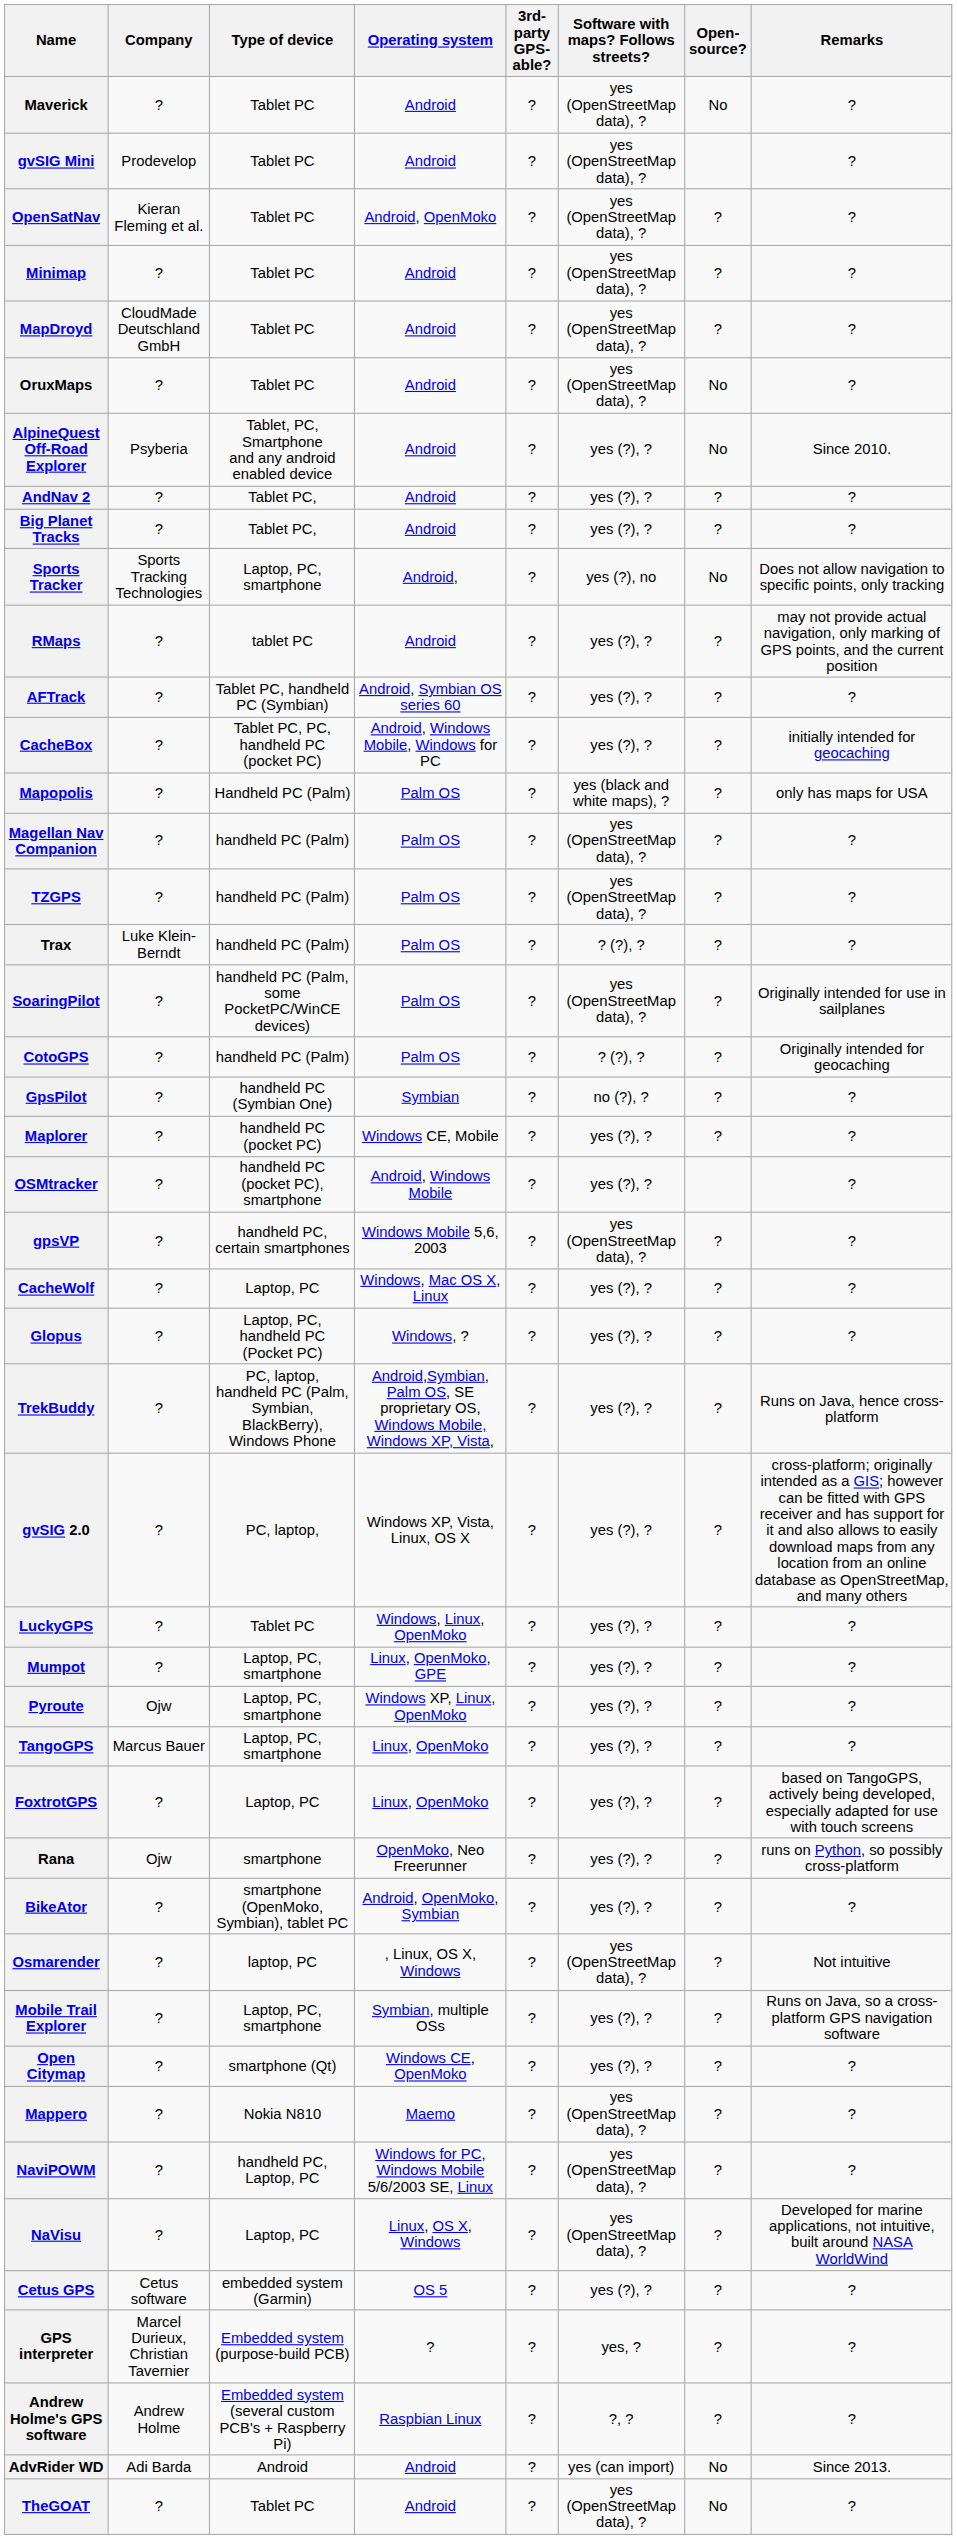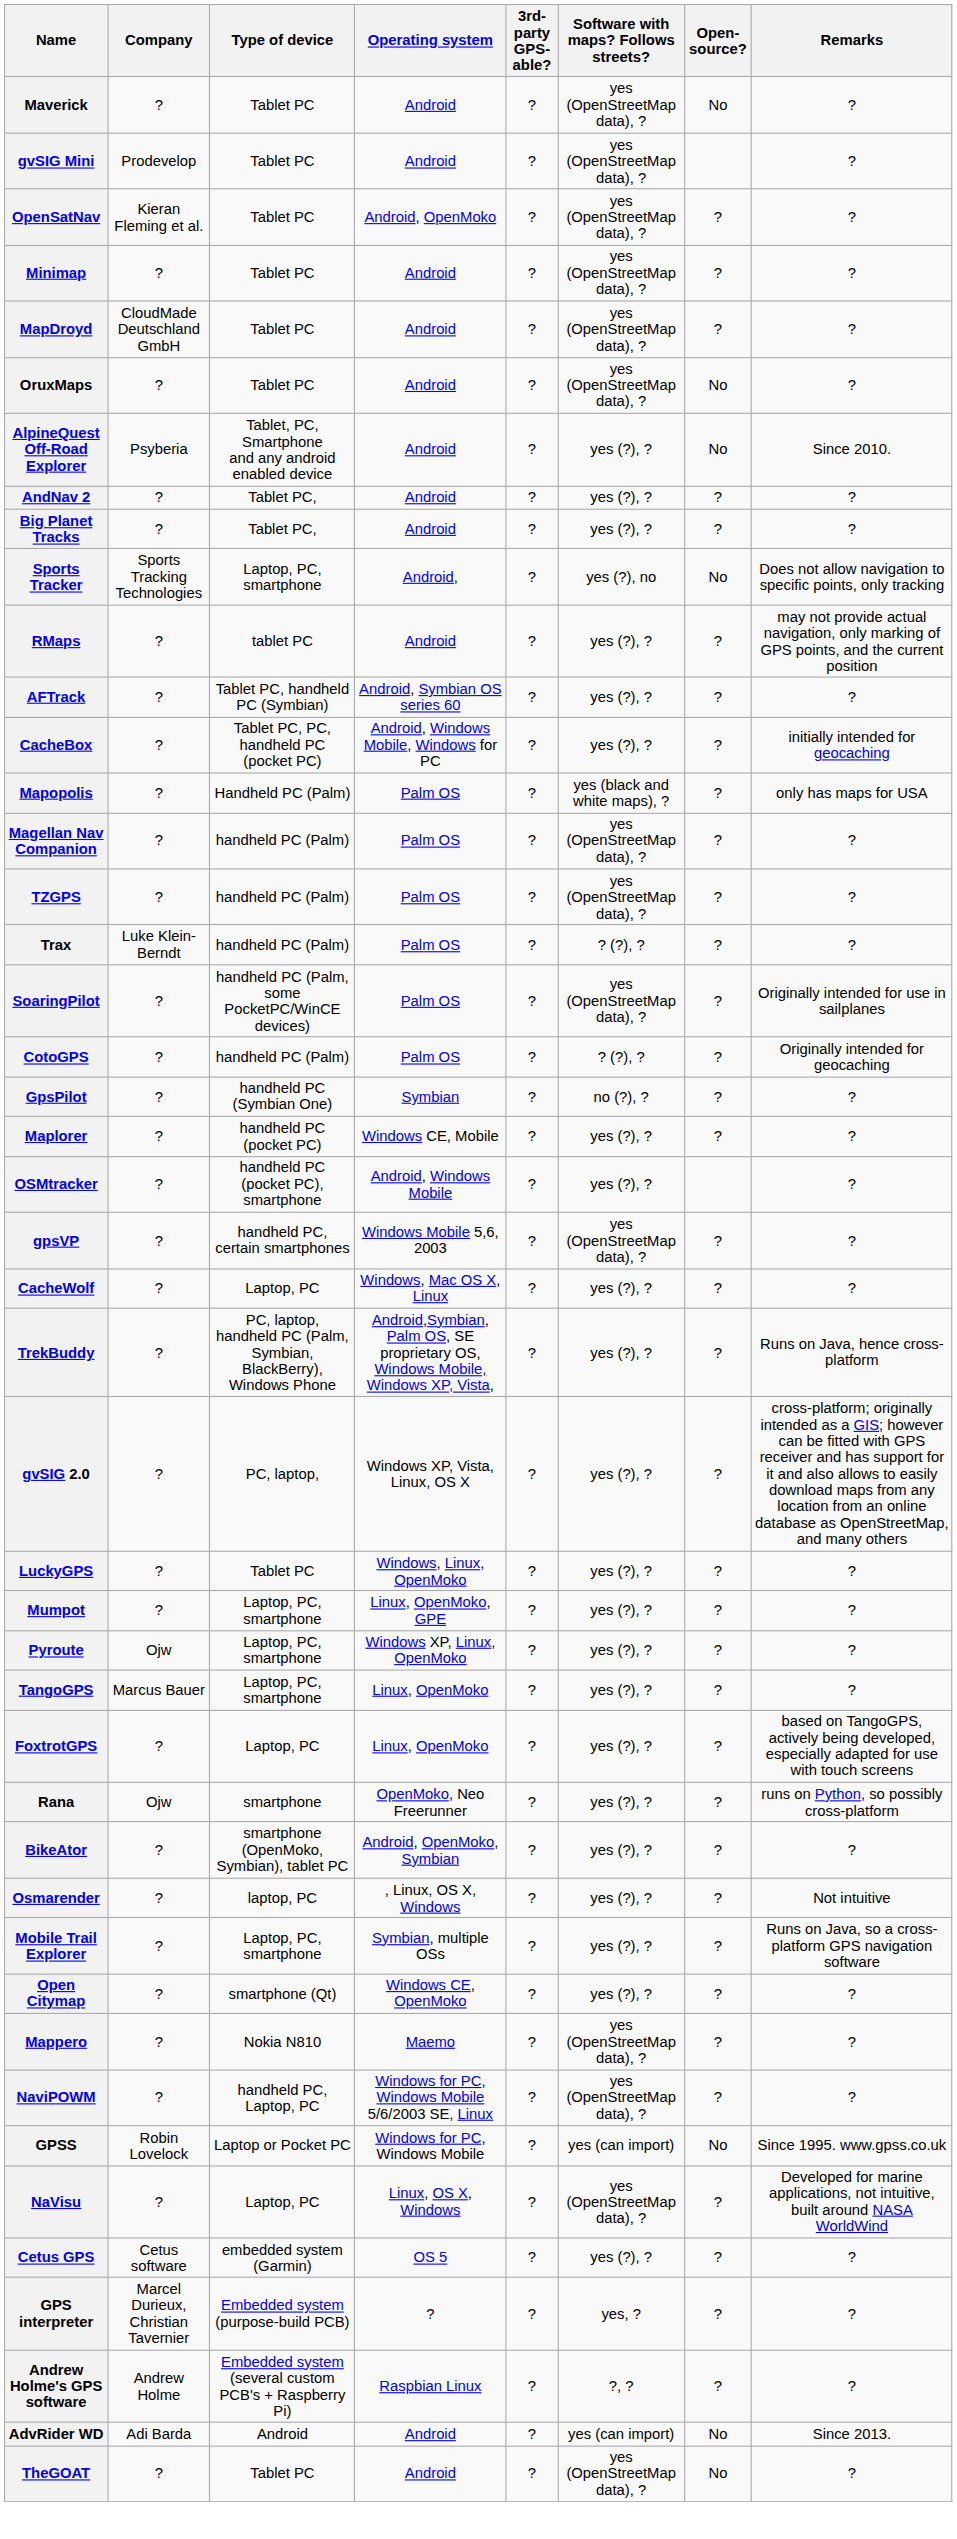- row: Glopus | ? | Laptop, PC, handheld PC (Pocket PC) | Windows, ? | ? | yes (?), ? | ? | ?
Osmarender | Software with maps? Follows streets?: yes (OpenStreetMap data), ? -> yes (?), ?
+ row: GPSS | Robin Lovelock | Laptop or Pocket PC | Windows for PC, Windows Mobile | ? | yes (can import) | No | Since 1995. www.gpss.co.uk
